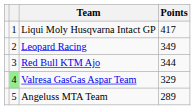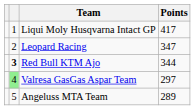Leopard Racing | Points: 349 -> 347
Red Bull KTM Ajo | column 2: normal -> bold
Valresa GasGas Aspar Team | Points: 329 -> 297
